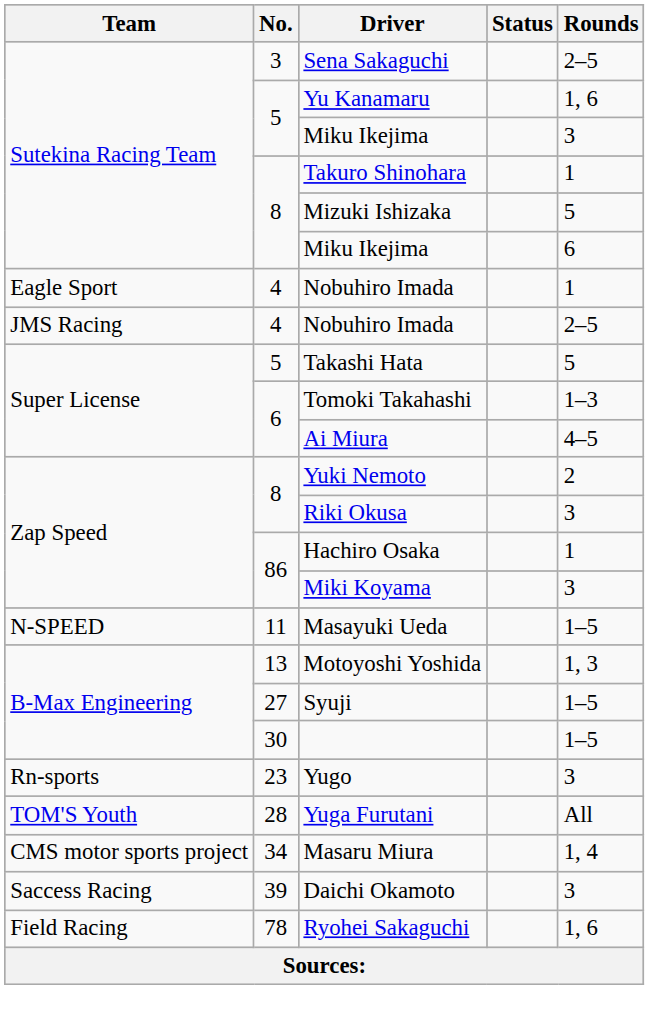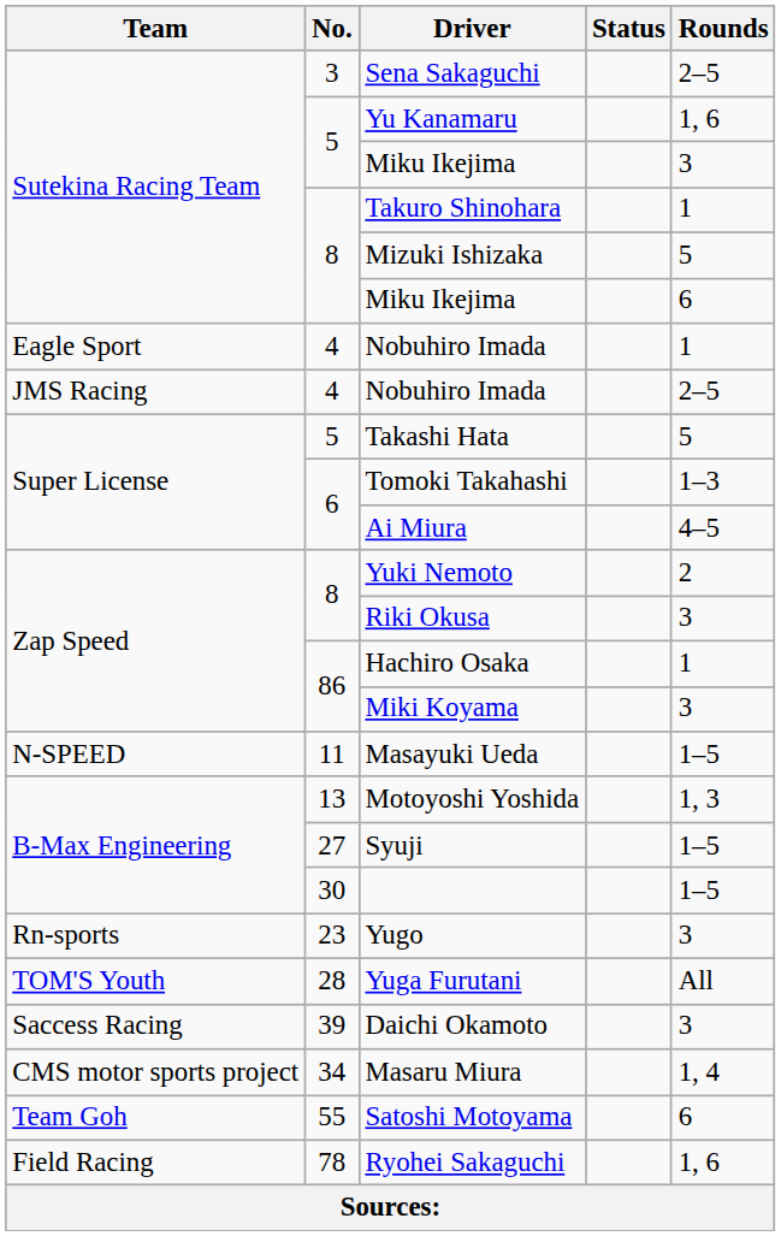rows swapped: Masaru Miura <-> Daichi Okamoto
+ row: Team Goh | 55 | Satoshi Motoyama | 6
